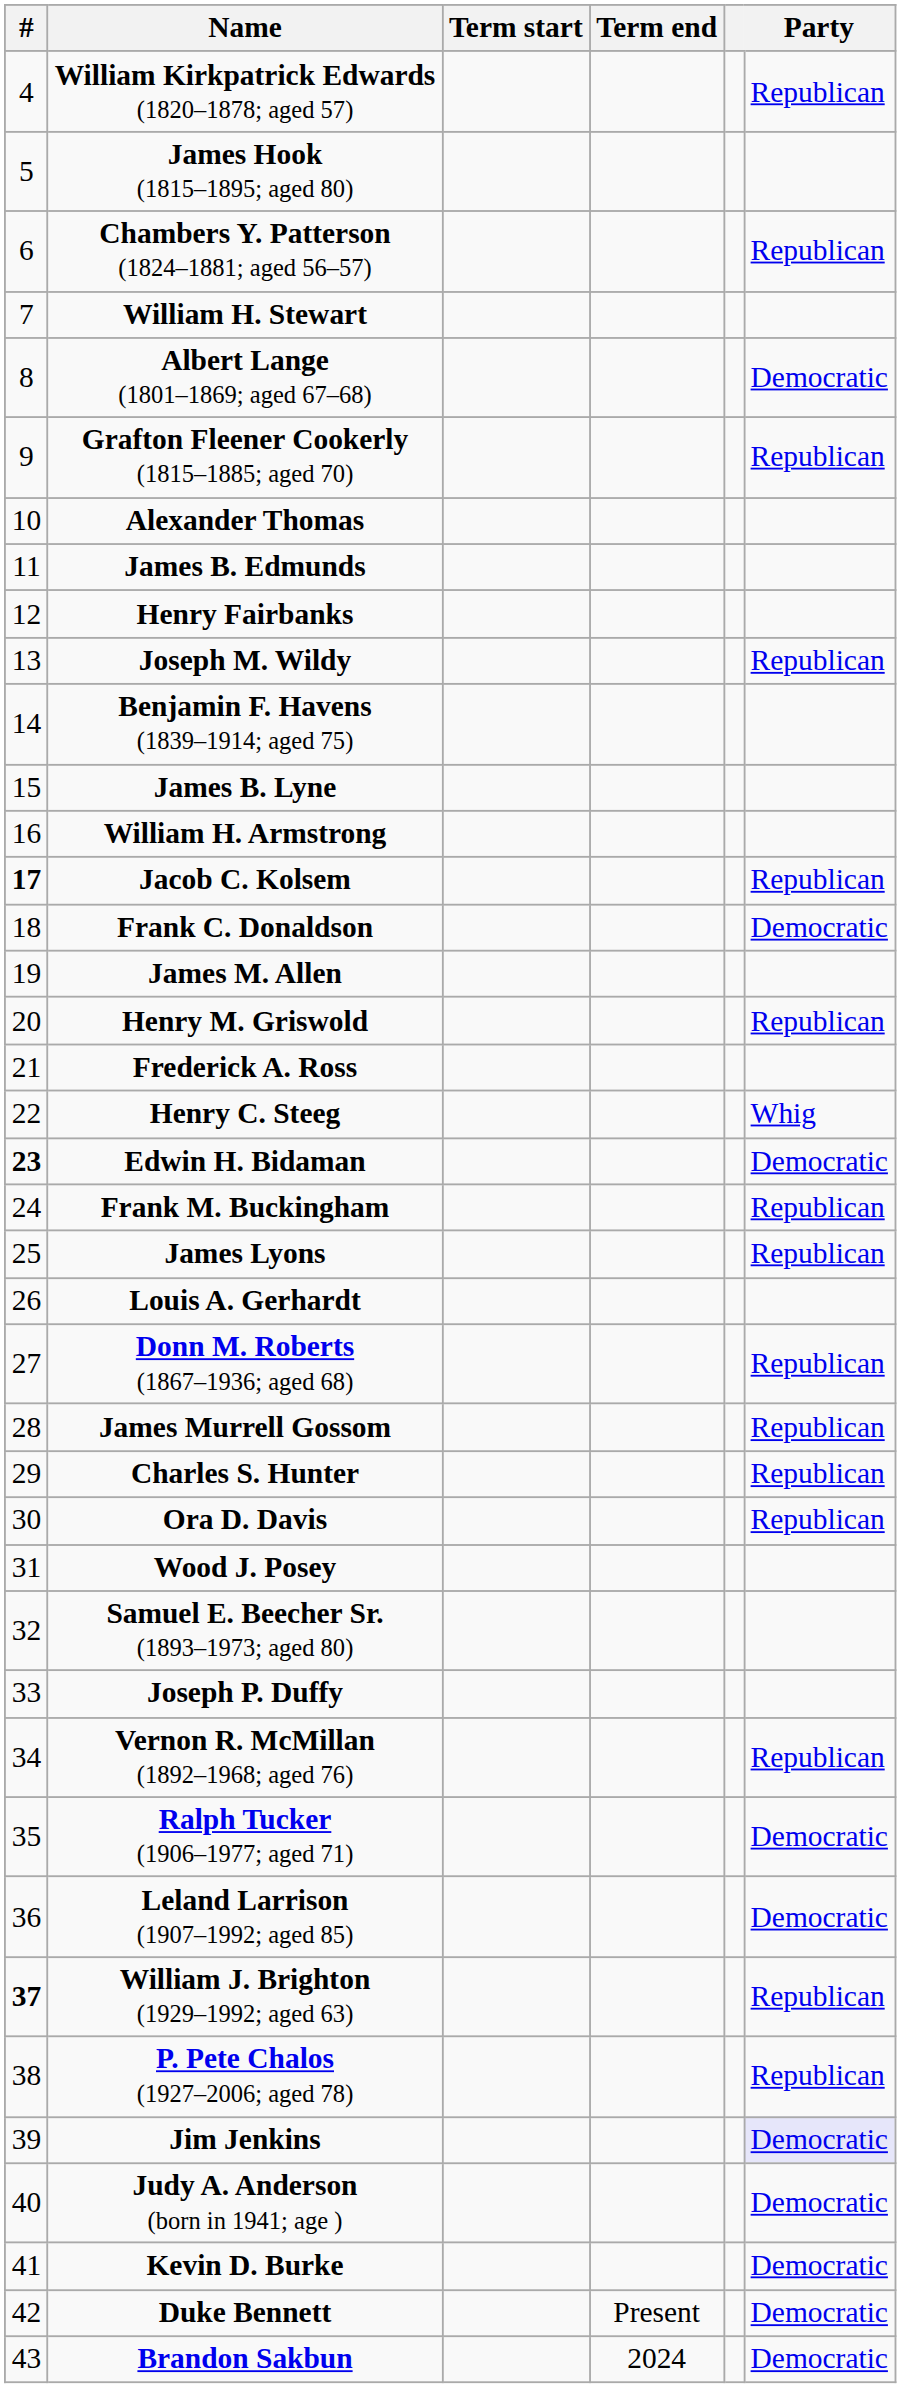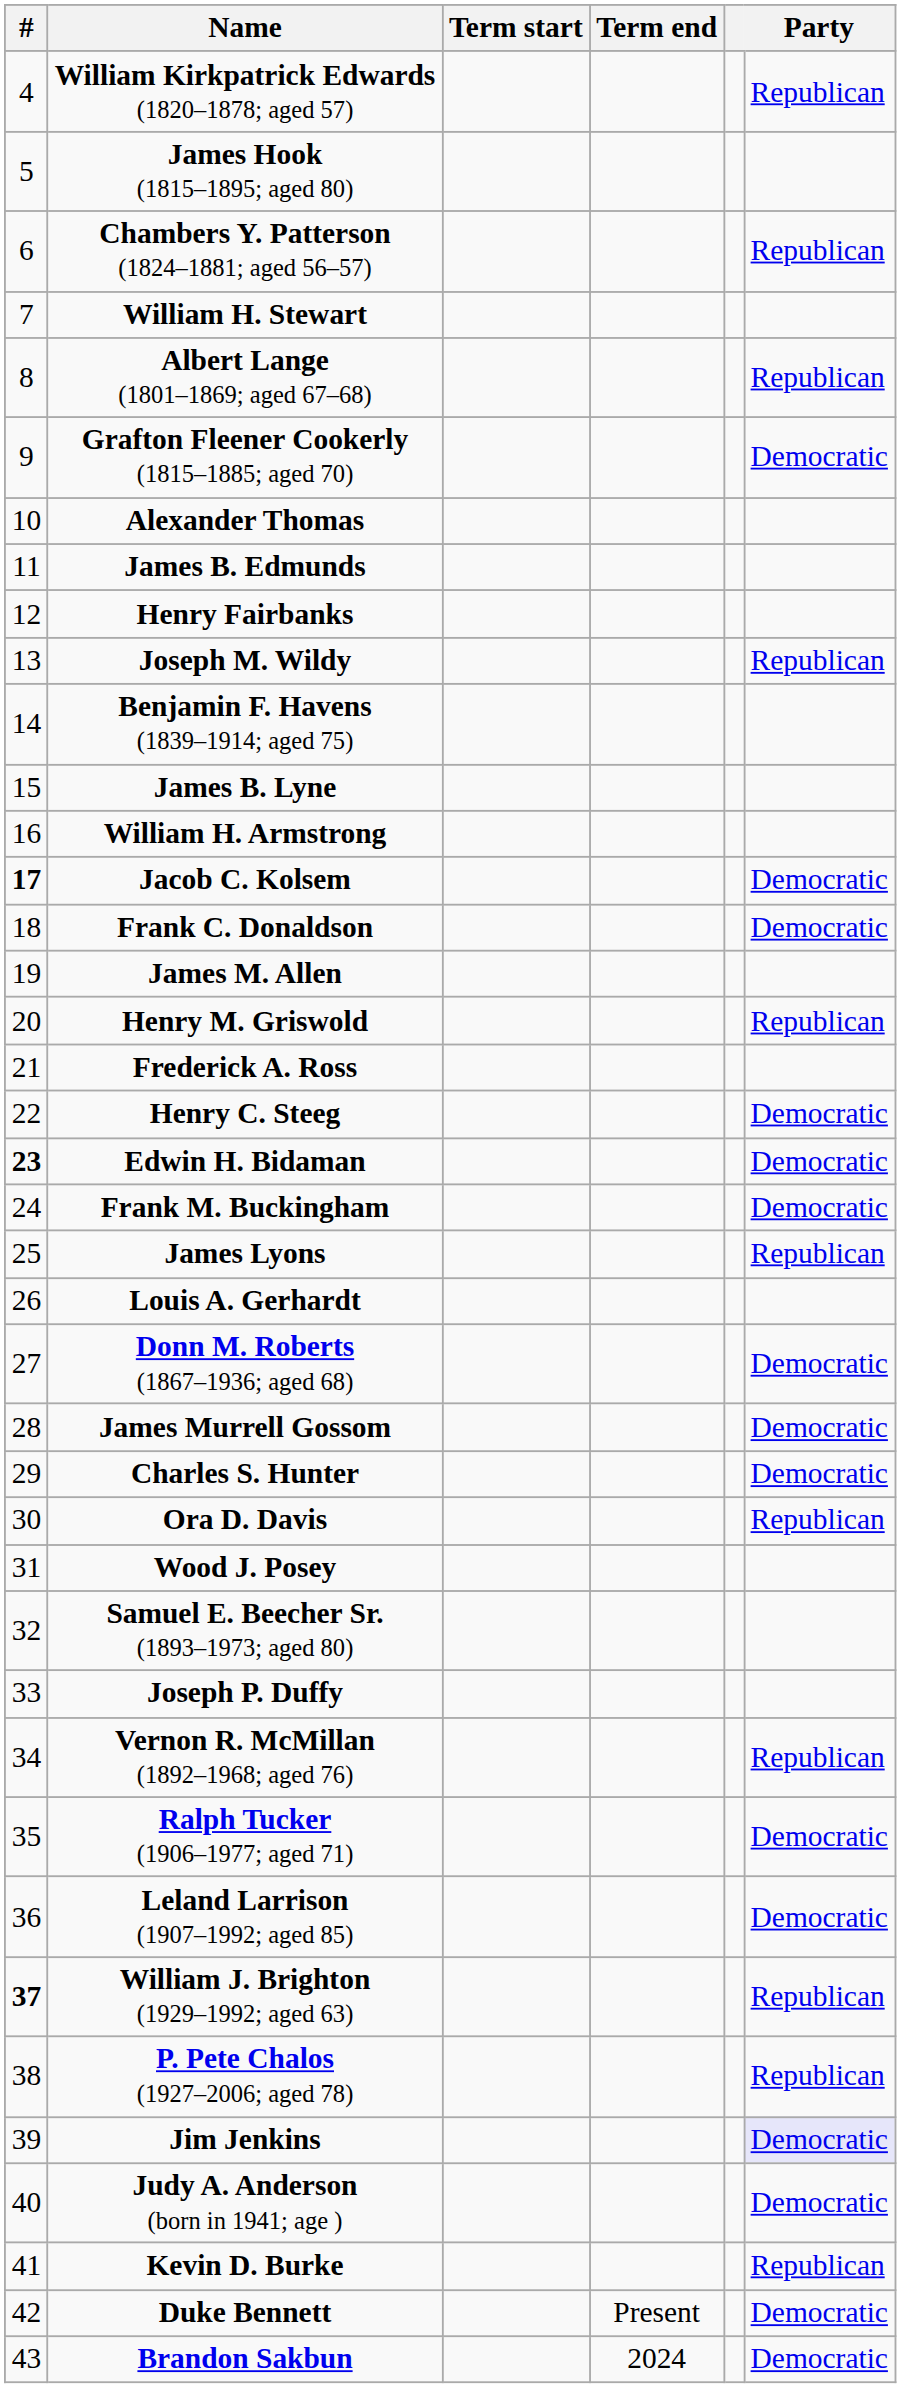Albert Lange (1801–1869; aged 67–68) | Party: Democratic -> Republican
Grafton Fleener Cookerly (1815–1885; aged 70) | Party: Republican -> Democratic
Jacob C. Kolsem | Party: Republican -> Democratic
Henry C. Steeg | Party: Whig -> Democratic
Frank M. Buckingham | Party: Republican -> Democratic
Donn M. Roberts (1867–1936; aged 68) | Party: Republican -> Democratic
James Murrell Gossom | Party: Republican -> Democratic
Charles S. Hunter | Party: Republican -> Democratic
Kevin D. Burke | Party: Democratic -> Republican
